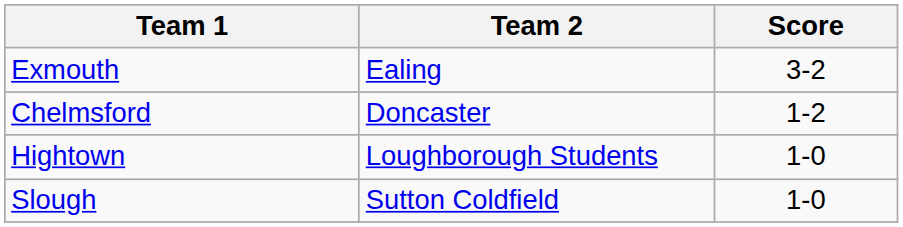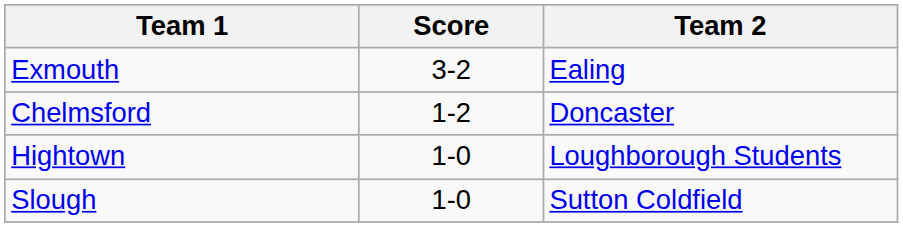columns swapped: Team 2 <-> Score
